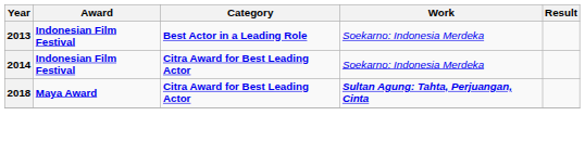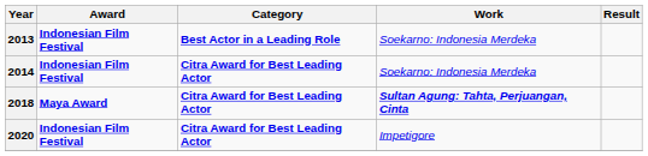+ row: 2020 | Indonesian Film Festival | Citra Award for Best Leading Actor | Impetigore
